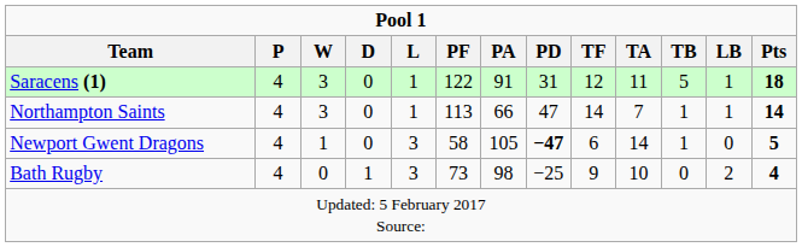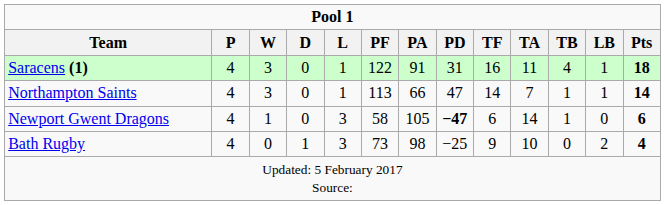Saracens (1) | TF: 12 -> 16
Saracens (1) | TB: 5 -> 4
Newport Gwent Dragons | Pts: 5 -> 6
